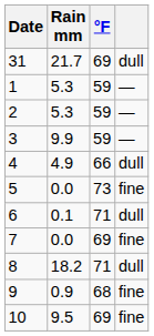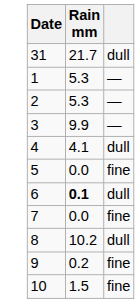- column: °F | 69 | 59 | 59 | 59 | 66 | 73 | 71 | 69 | 71 | 68 | 69
4 | Rain mm: 4.9 -> 4.1
6 | Rain mm: normal -> bold
8 | Rain mm: 18.2 -> 10.2
9 | Rain mm: 0.9 -> 0.2
10 | Rain mm: 9.5 -> 1.5
